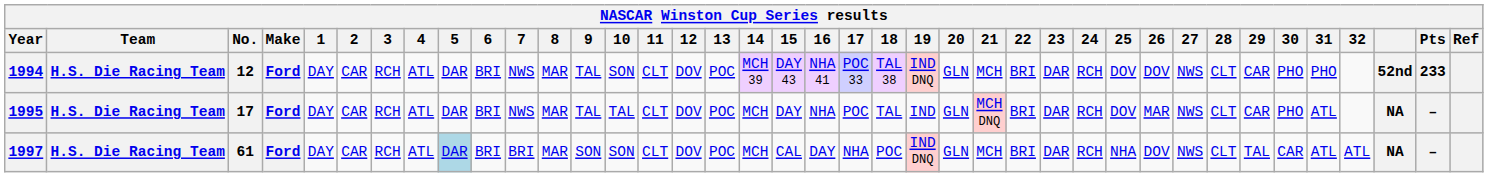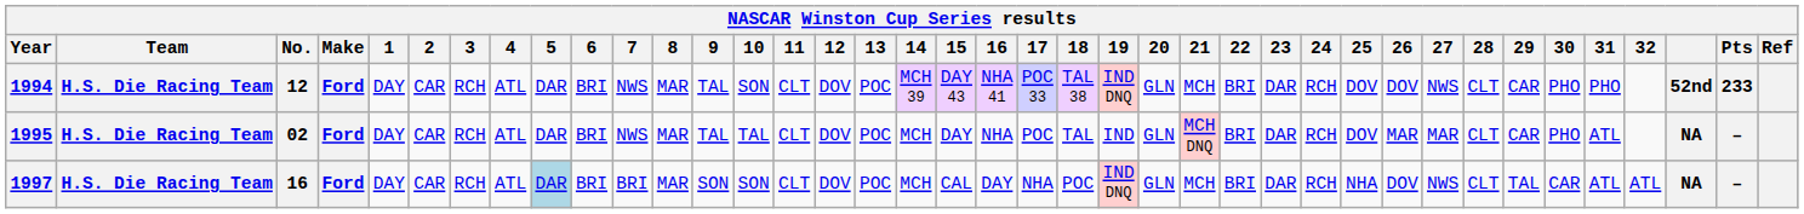1995 | No.: 17 -> 02
1995 | 27: NWS -> MAR
1997 | No.: 61 -> 16
